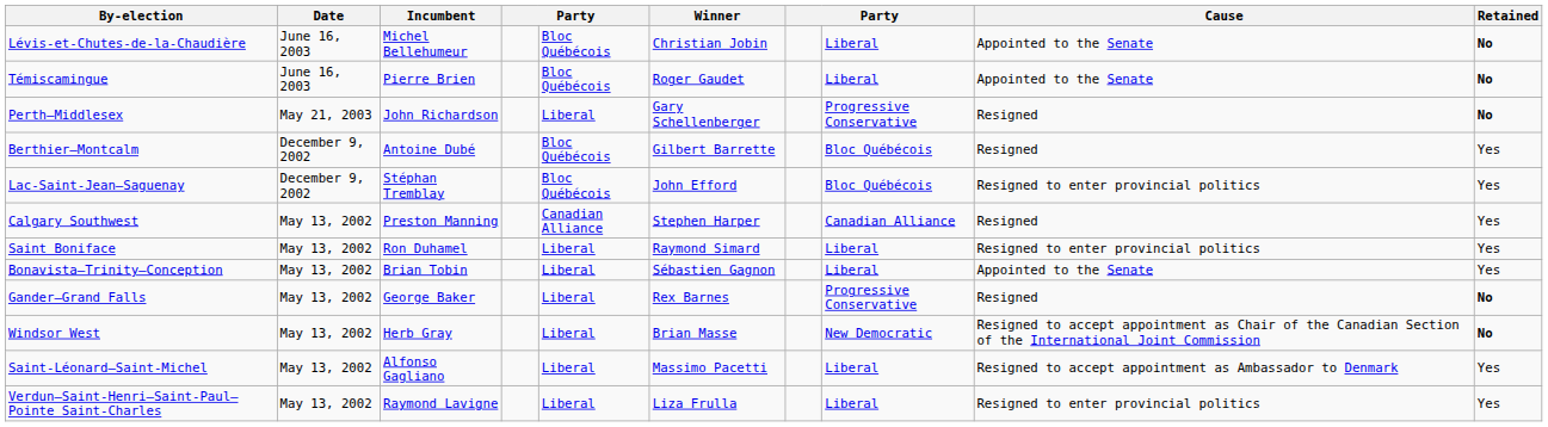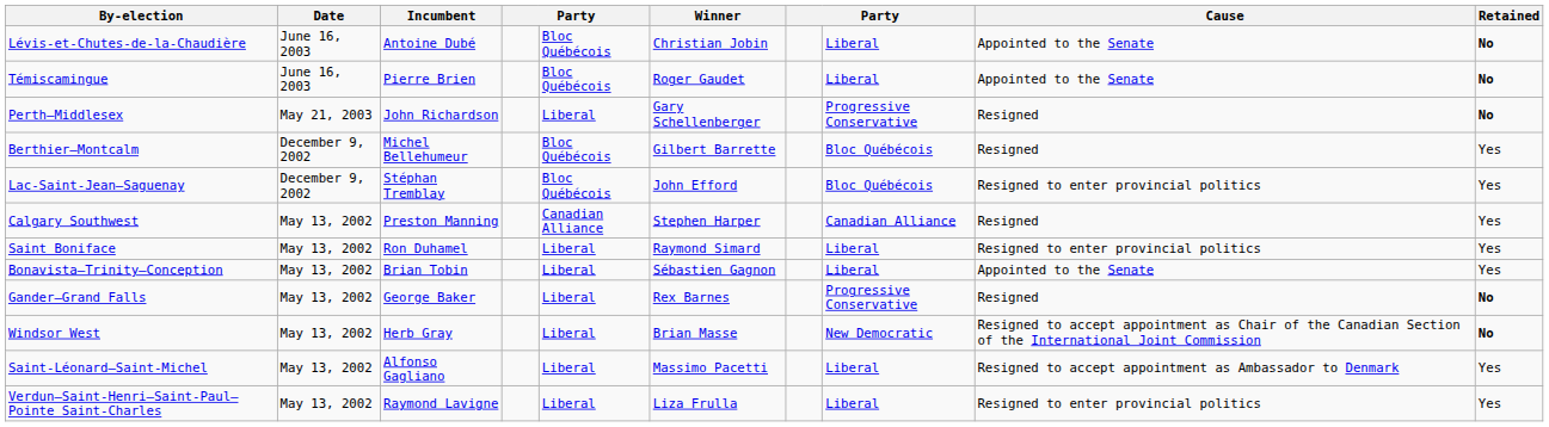Lévis-et-Chutes-de-la-Chaudière | Incumbent: Michel Bellehumeur -> Antoine Dubé
Berthier—Montcalm | Incumbent: Antoine Dubé -> Michel Bellehumeur
